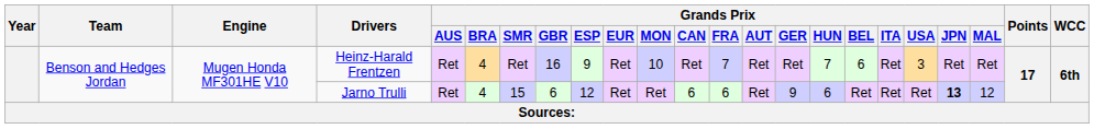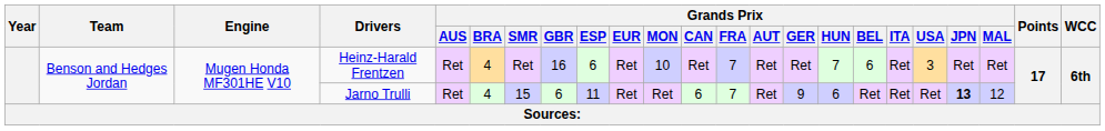Heinz-Harald Frentzen | Grands Prix / ESP: 9 -> 6
Jarno Trulli | Grands Prix / ESP: 12 -> 11
Jarno Trulli | Grands Prix / FRA: 6 -> 7
